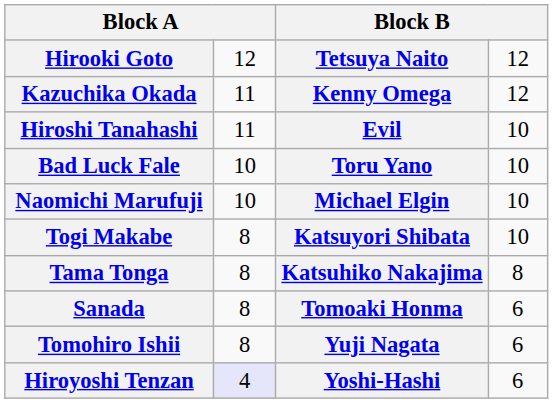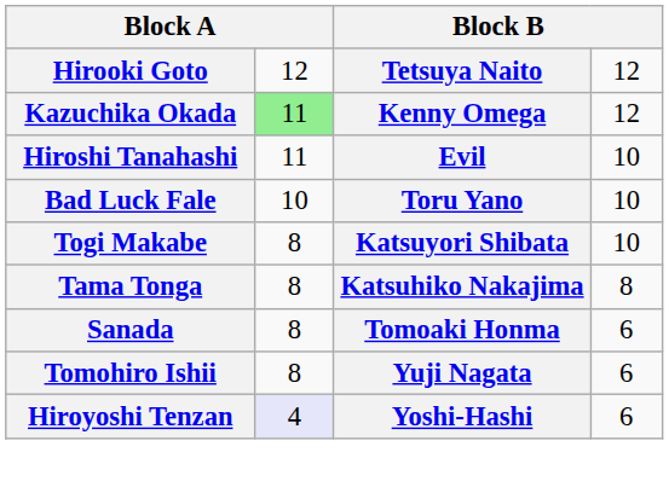Kazuchika Okada | column 2: no background -> lightgreen background
- row: Naomichi Marufuji | 10 | Michael Elgin | 10
